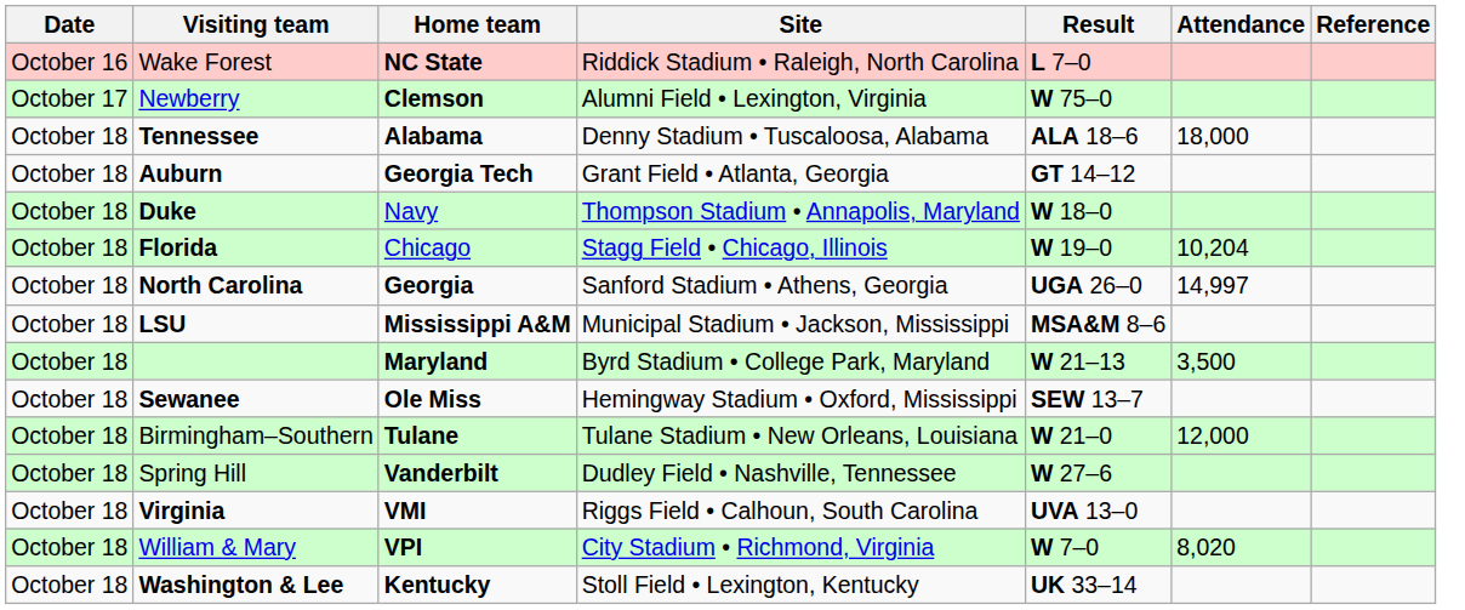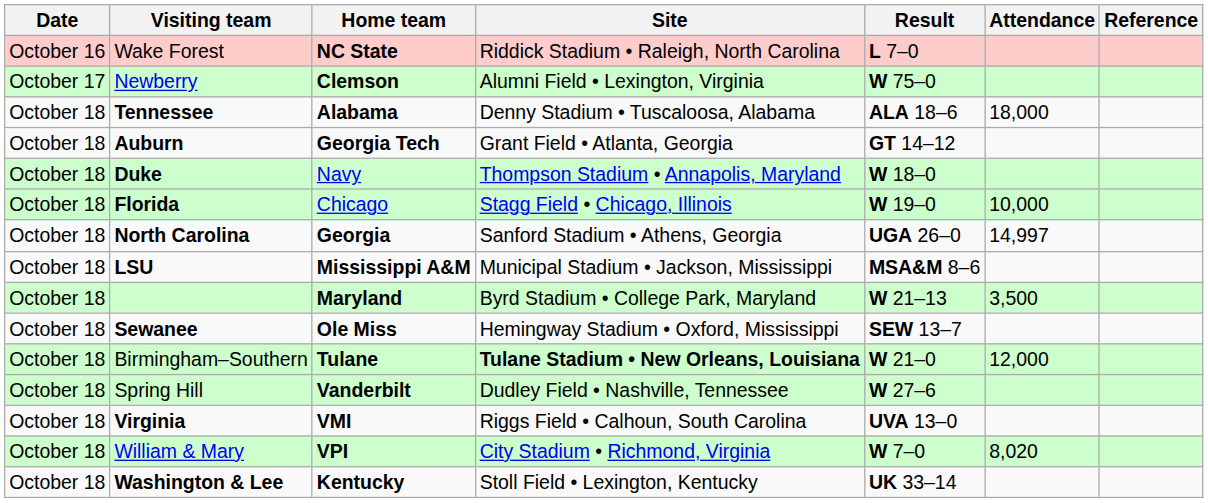Florida | Attendance: 10,204 -> 10,000
Birmingham–Southern | Site: normal -> bold
